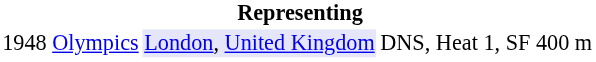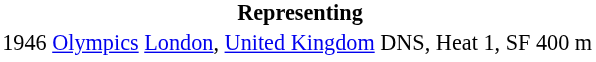Olympics | column 1: 1948 -> 1946
Olympics | column 3: lavender background -> no background
